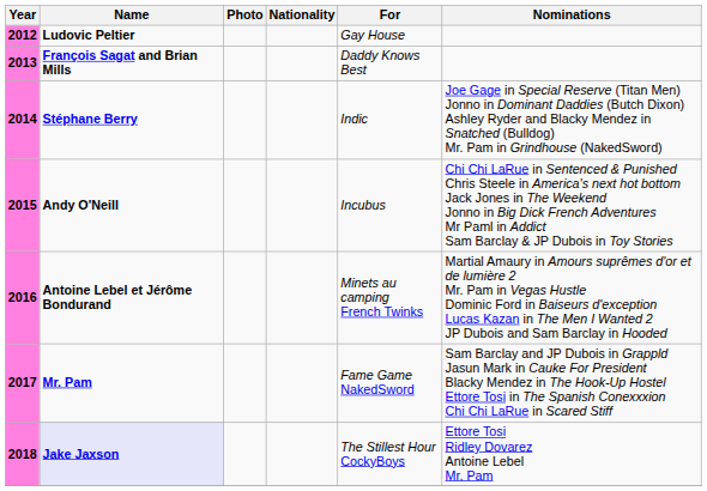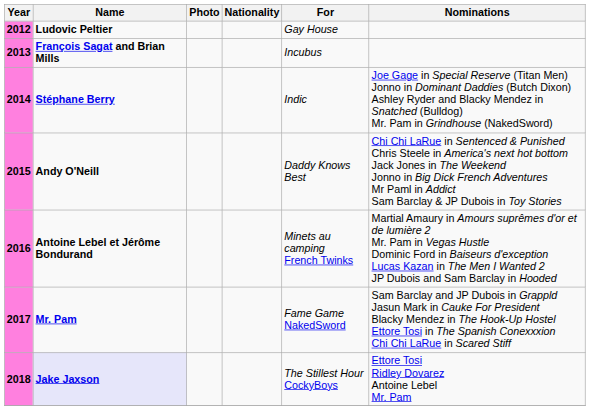2013 | For: Daddy Knows Best -> Incubus
2015 | For: Incubus -> Daddy Knows Best
